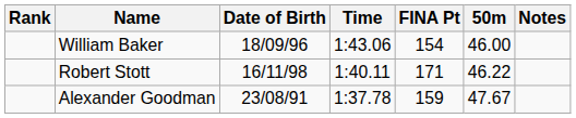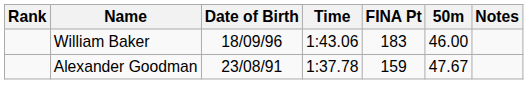William Baker | FINA Pt: 154 -> 183
- row: Robert Stott | 16/11/98 | 1:40.11 | 171 | 46.22
